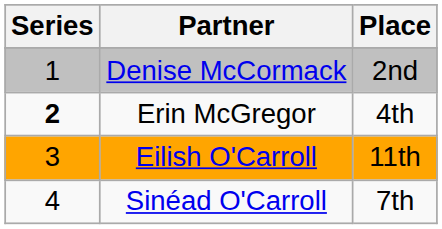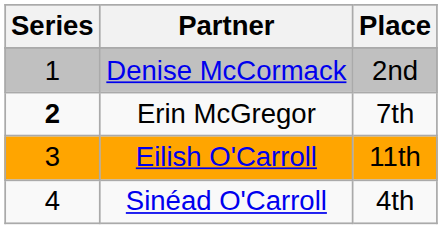Erin McGregor | Place: 4th -> 7th
Sinéad O'Carroll | Place: 7th -> 4th
